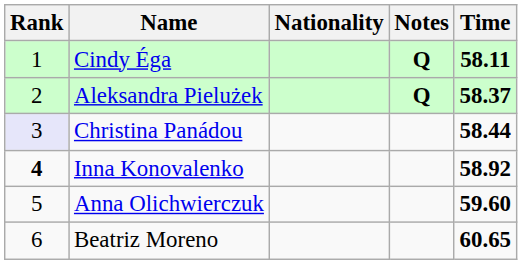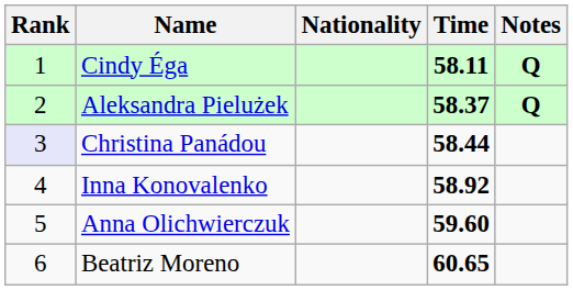columns swapped: Time <-> Notes
Inna Konovalenko | Rank: bold -> normal
